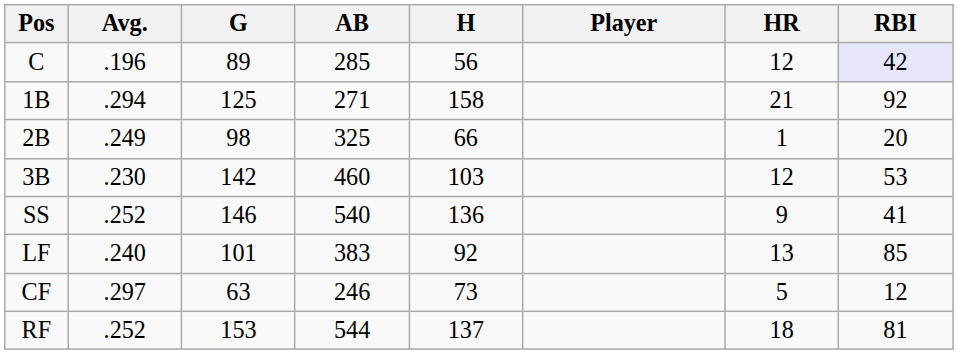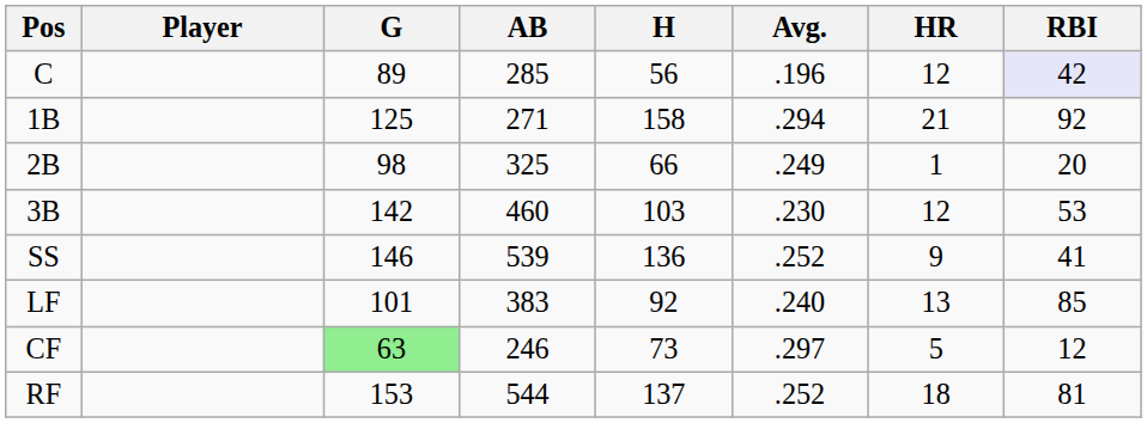columns swapped: Player <-> Avg.
SS | AB: 540 -> 539
CF | G: no background -> lightgreen background
